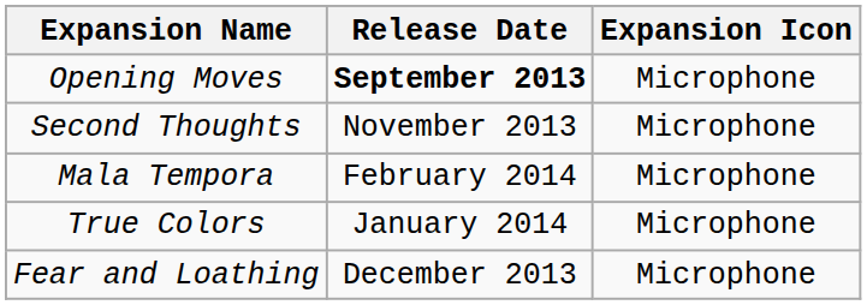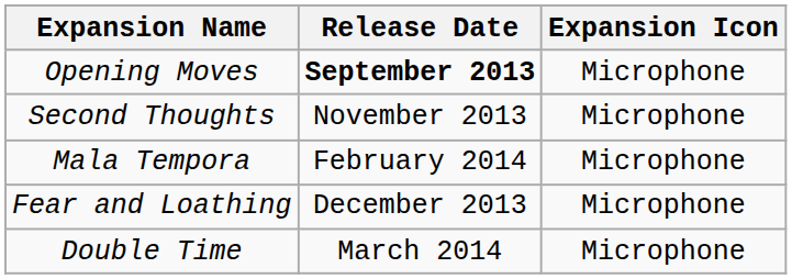- row: True Colors | January 2014 | Microphone
+ row: Double Time | March 2014 | Microphone
